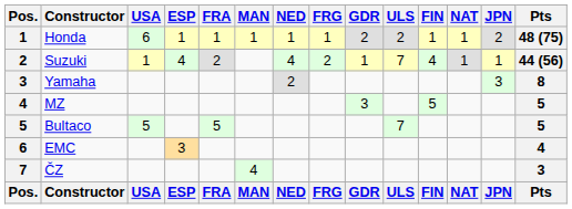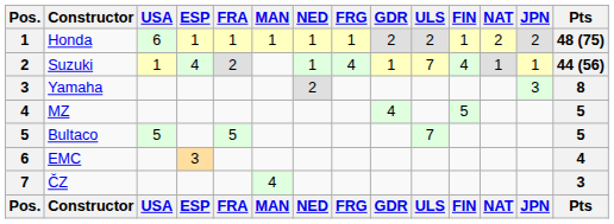Honda | NAT: 1 -> 2
Suzuki | NED: 4 -> 1
Suzuki | FRG: 2 -> 4
MZ | GDR: 3 -> 4
